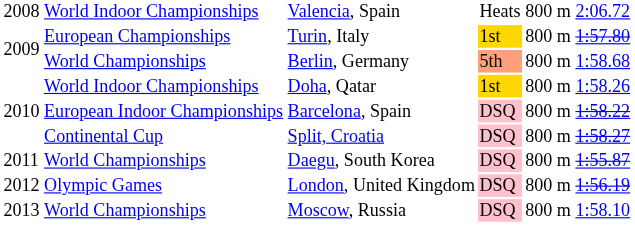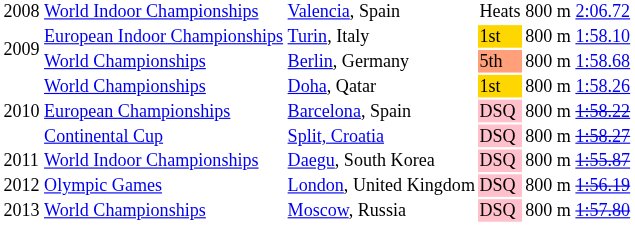Turin, Italy | column 2: European Championships -> European Indoor Championships
Turin, Italy | column 6: 1:57.80 -> 1:58.10
Doha, Qatar | column 2: World Indoor Championships -> World Championships
Barcelona, Spain | column 2: European Indoor Championships -> European Championships
Daegu, South Korea | column 2: World Championships -> World Indoor Championships
Moscow, Russia | column 6: 1:58.10 -> 1:57.80
